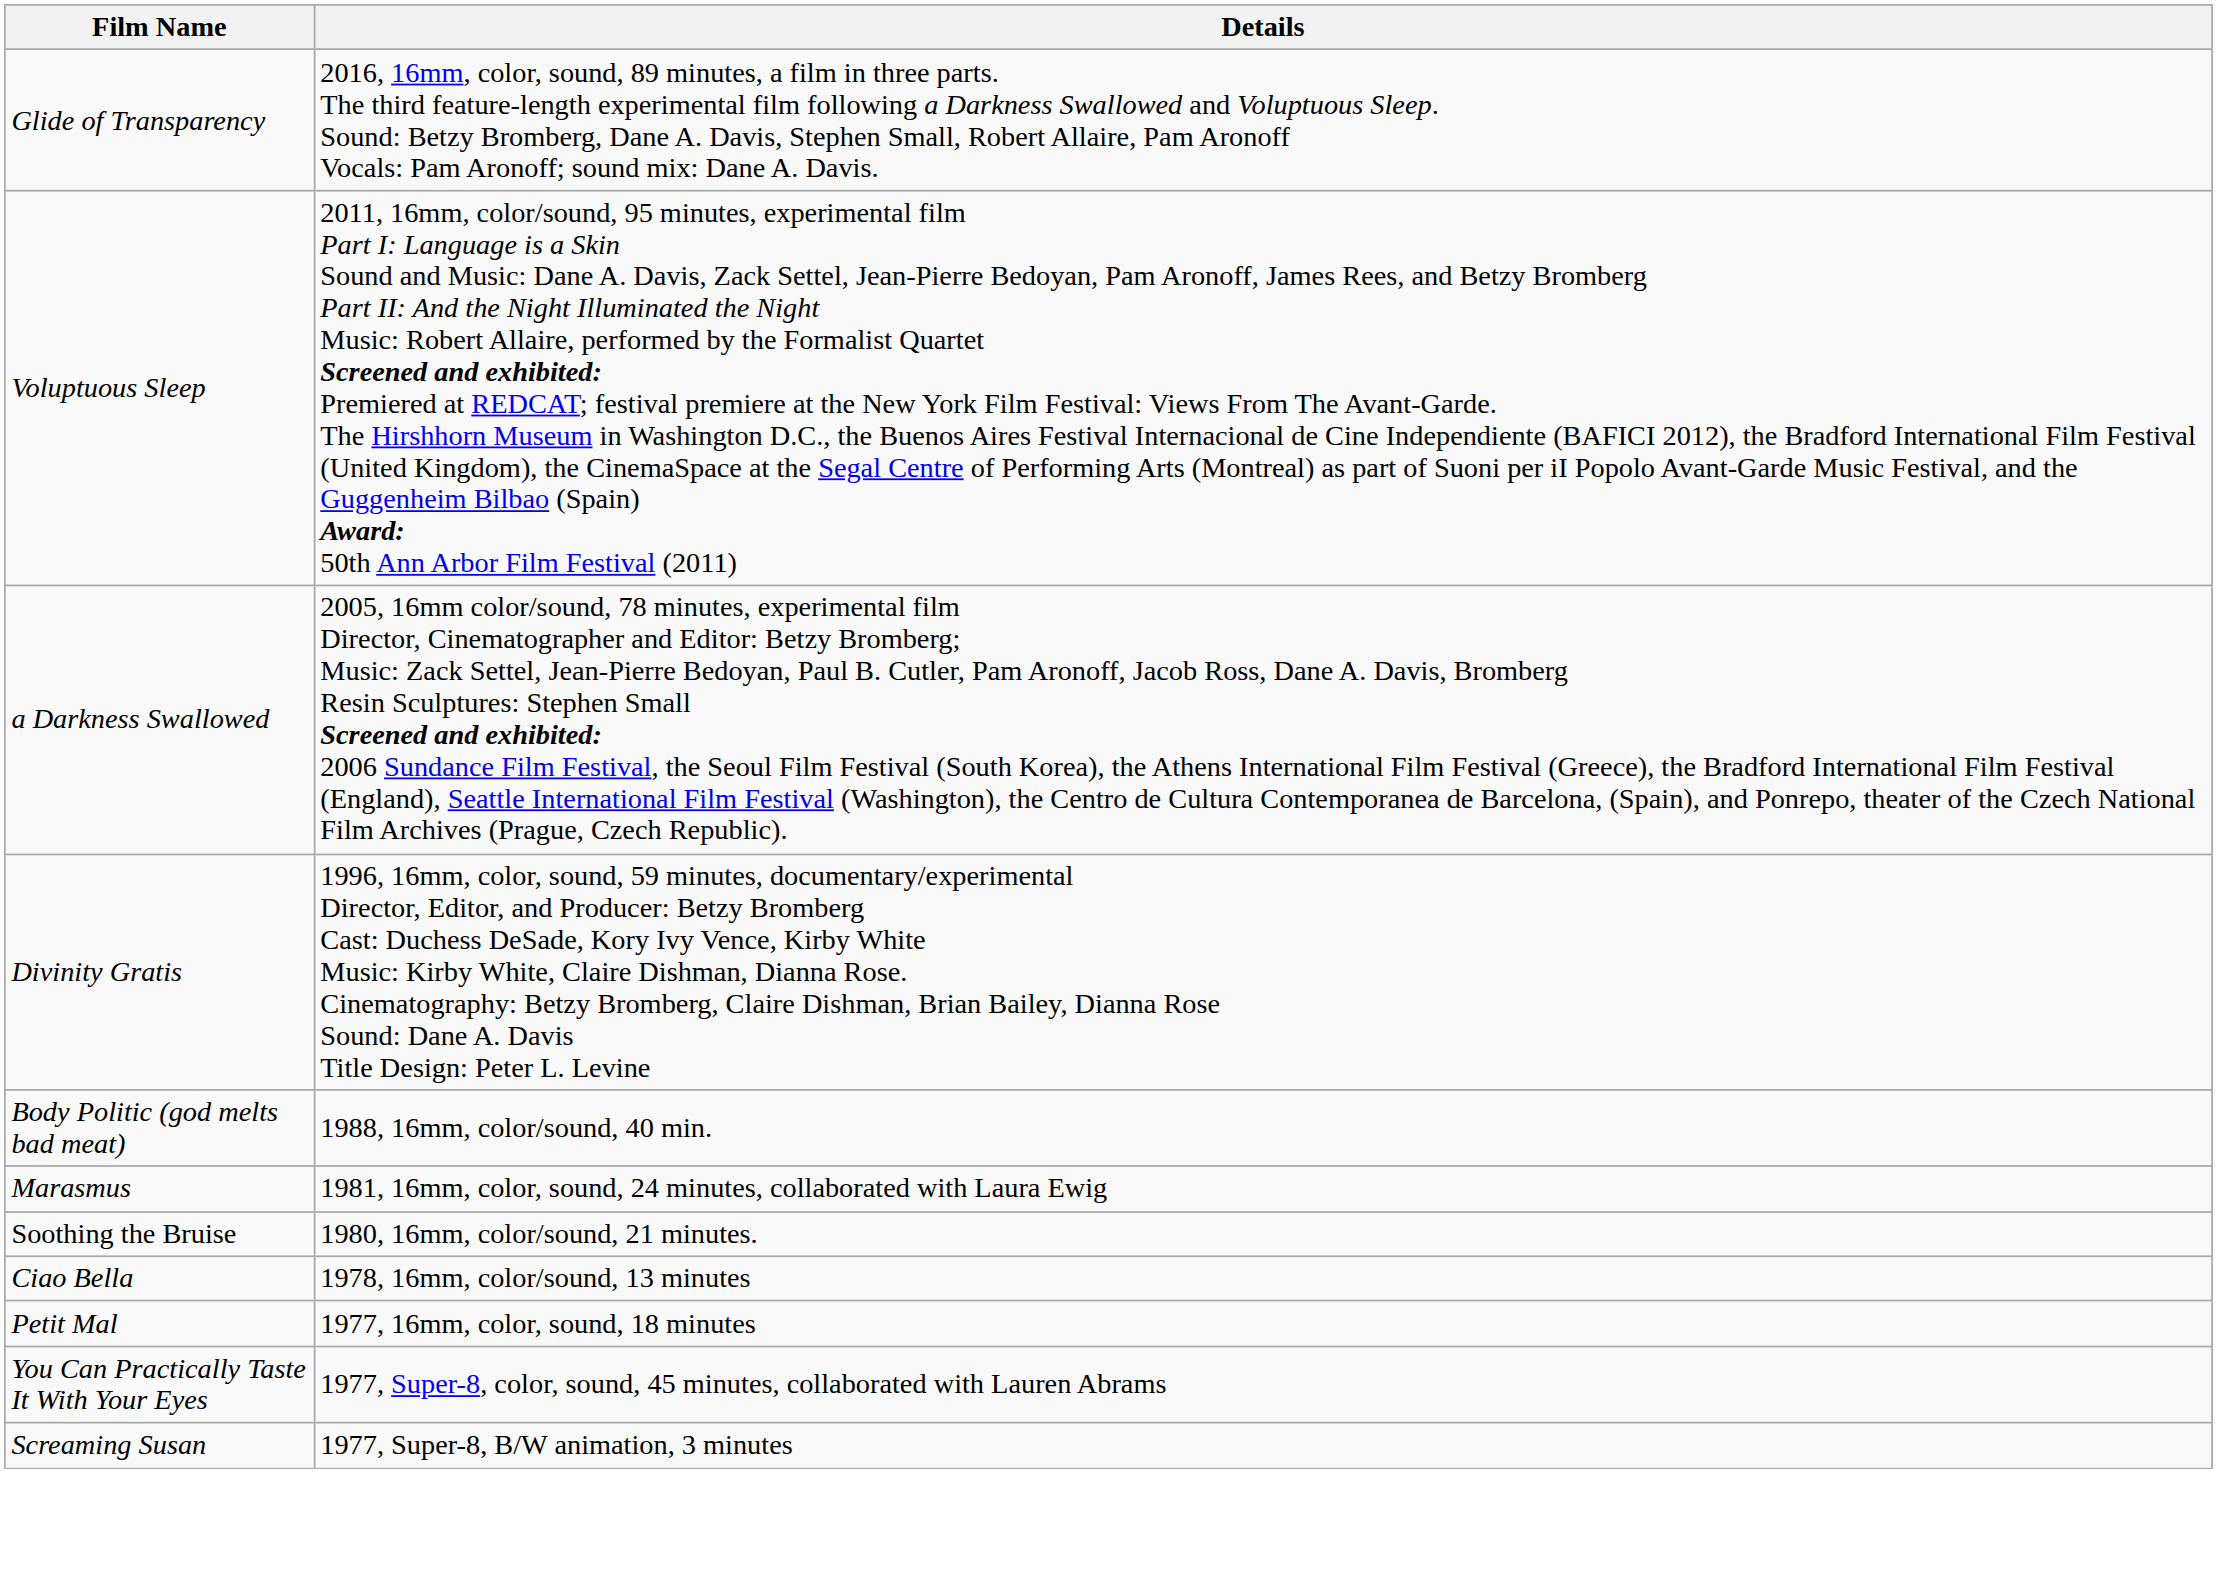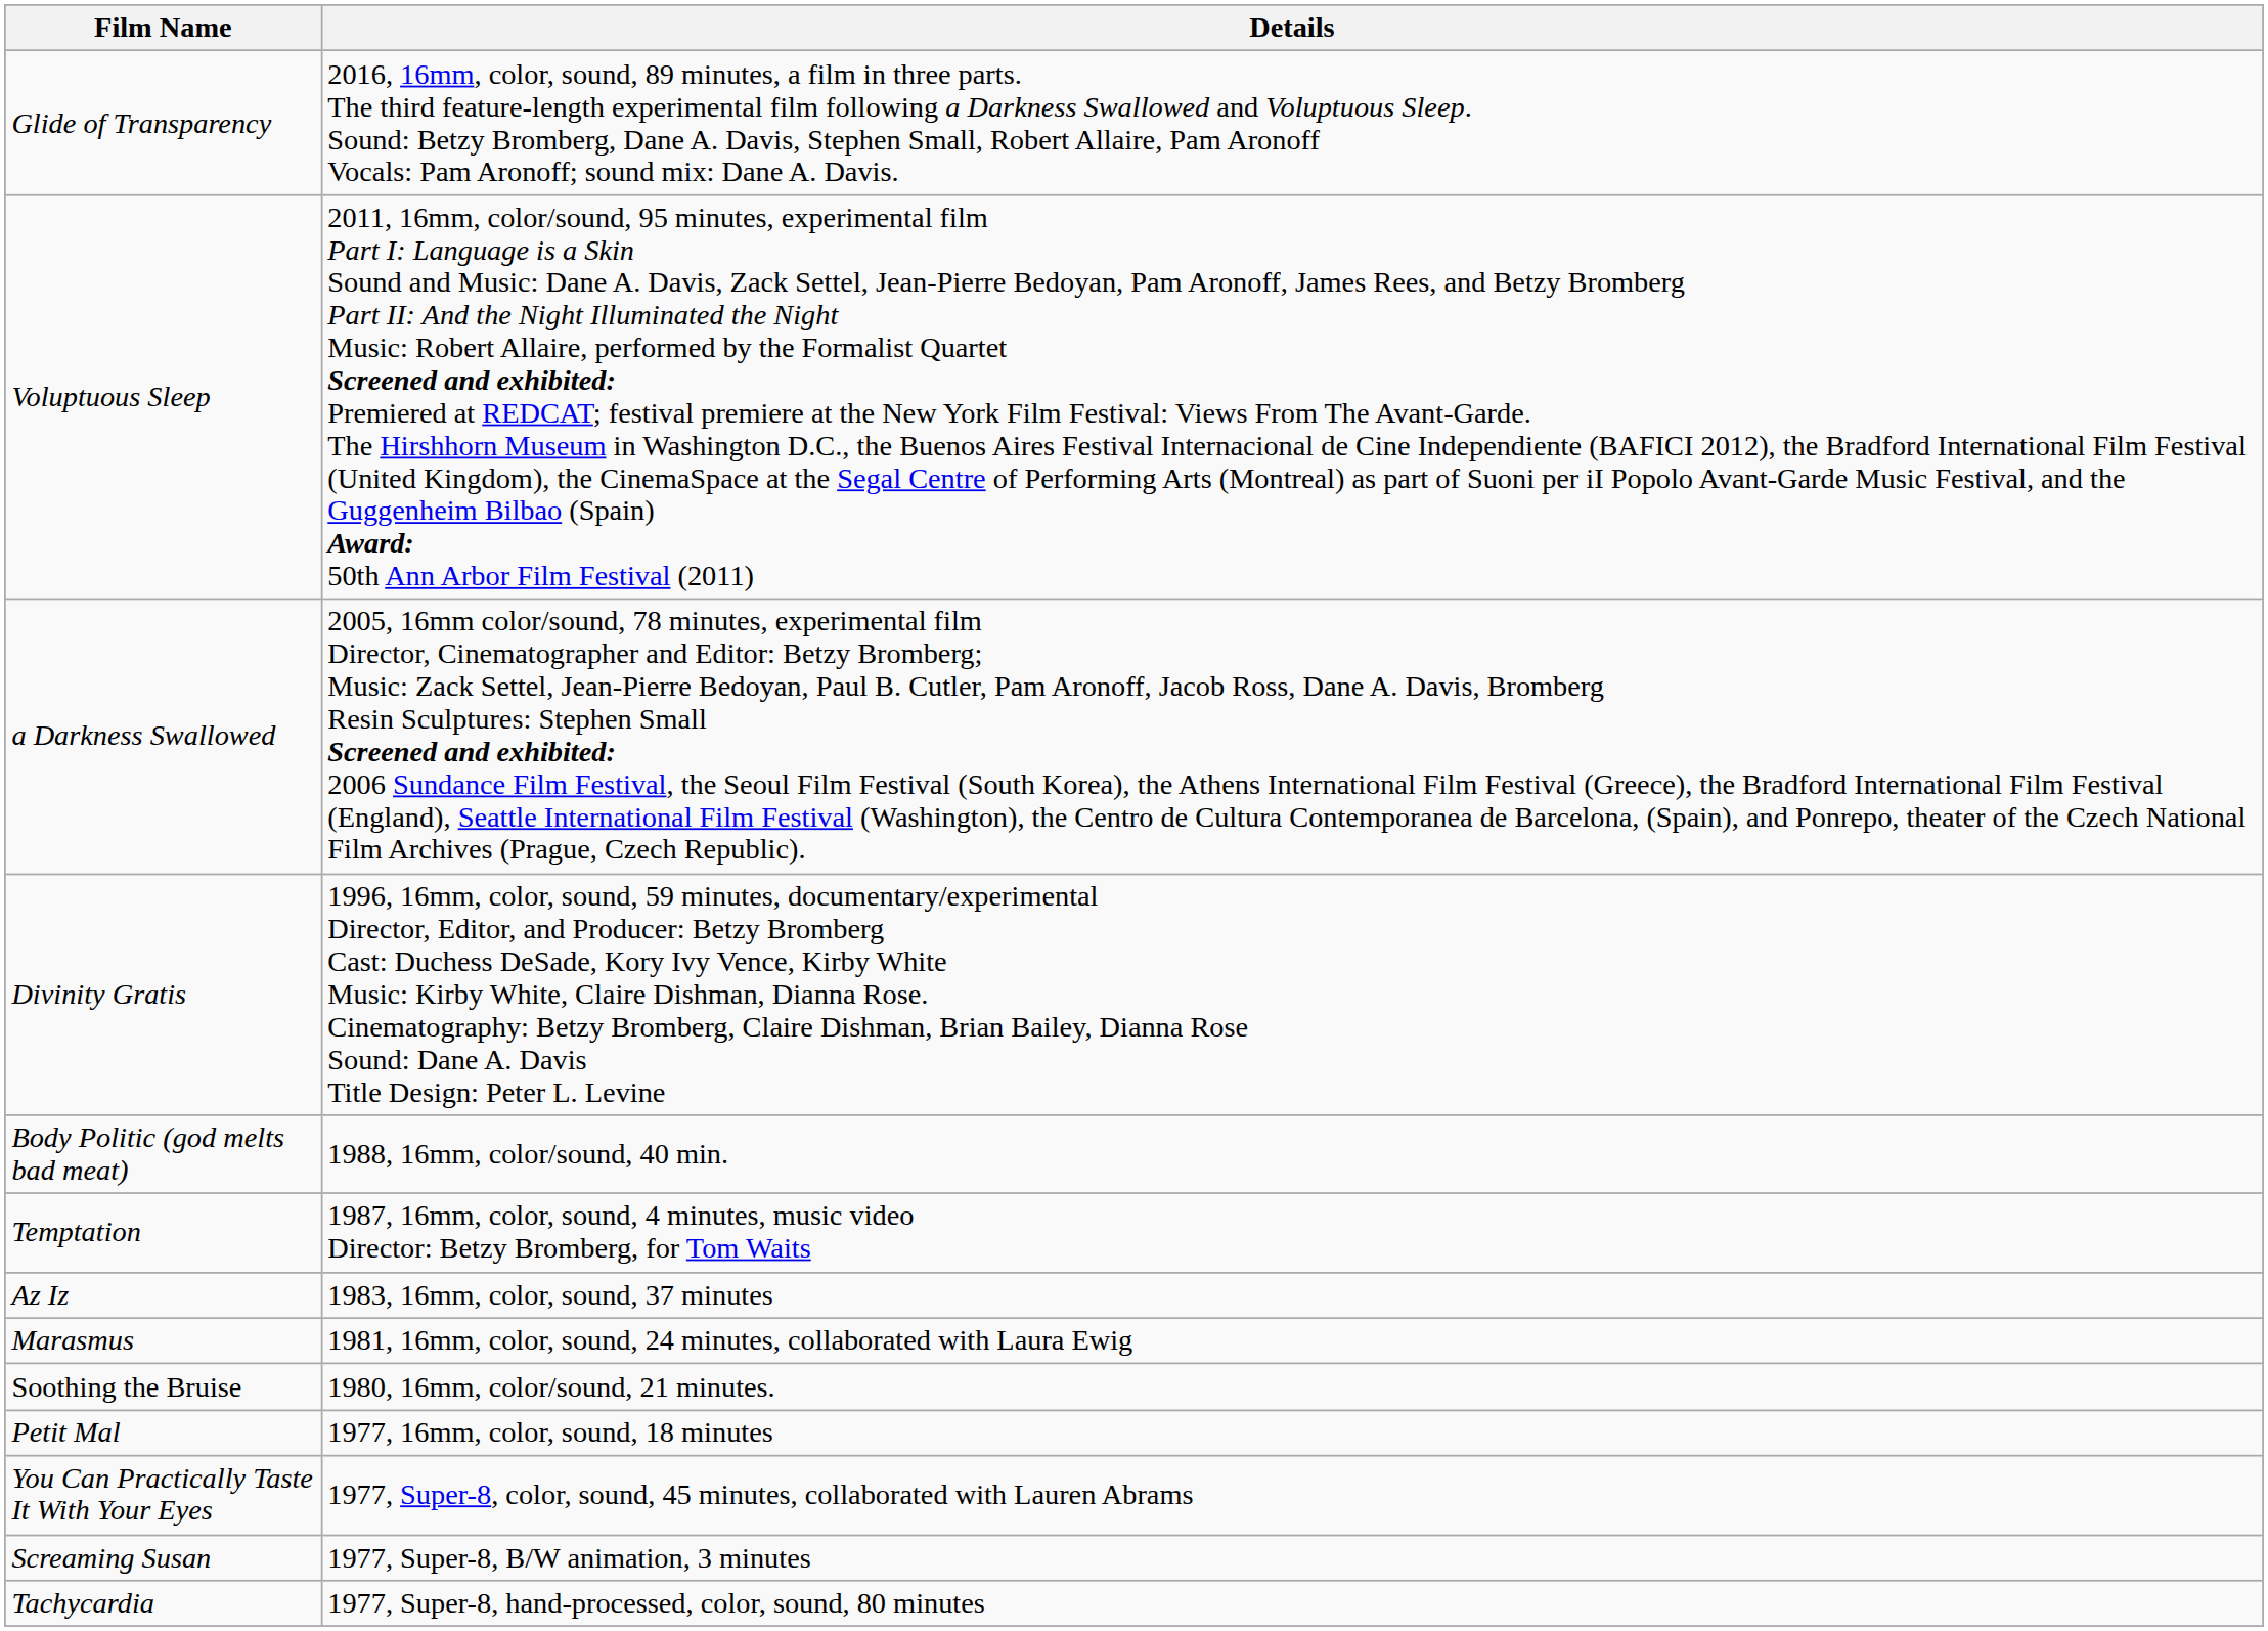+ row: Temptation | 1987, 16mm, color, sound, 4 minutes, music video Director: Betzy Bromberg, for Tom Waits
+ row: Az Iz | 1983, 16mm, color, sound, 37 minutes
- row: Ciao Bella | 1978, 16mm, color/sound, 13 minutes
+ row: Tachycardia | 1977, Super-8, hand-processed, color, sound, 80 minutes
